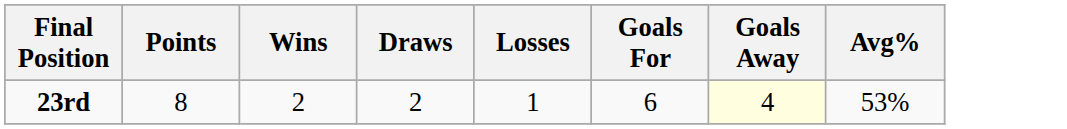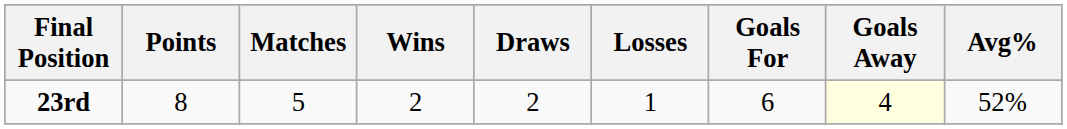+ column: Matches | 5
23rd | Avg%: 53% -> 52%
